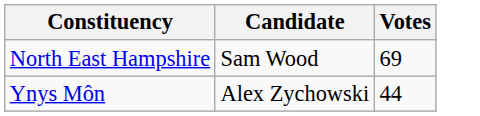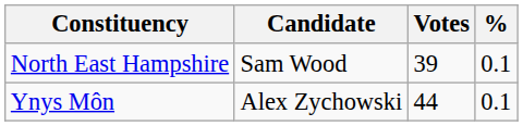+ column: % | 0.1 | 0.1
North East Hampshire | Votes: 69 -> 39
